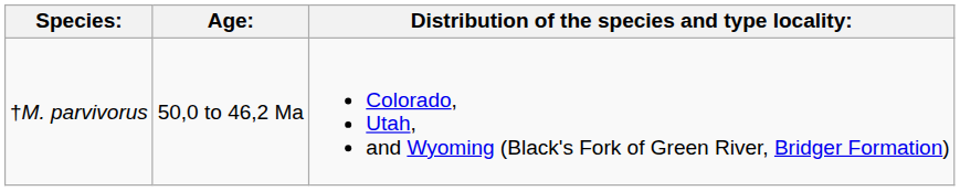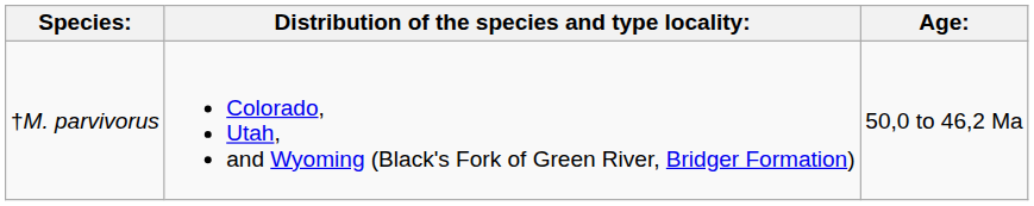columns swapped: Distribution of the species and type locality: <-> Age:
